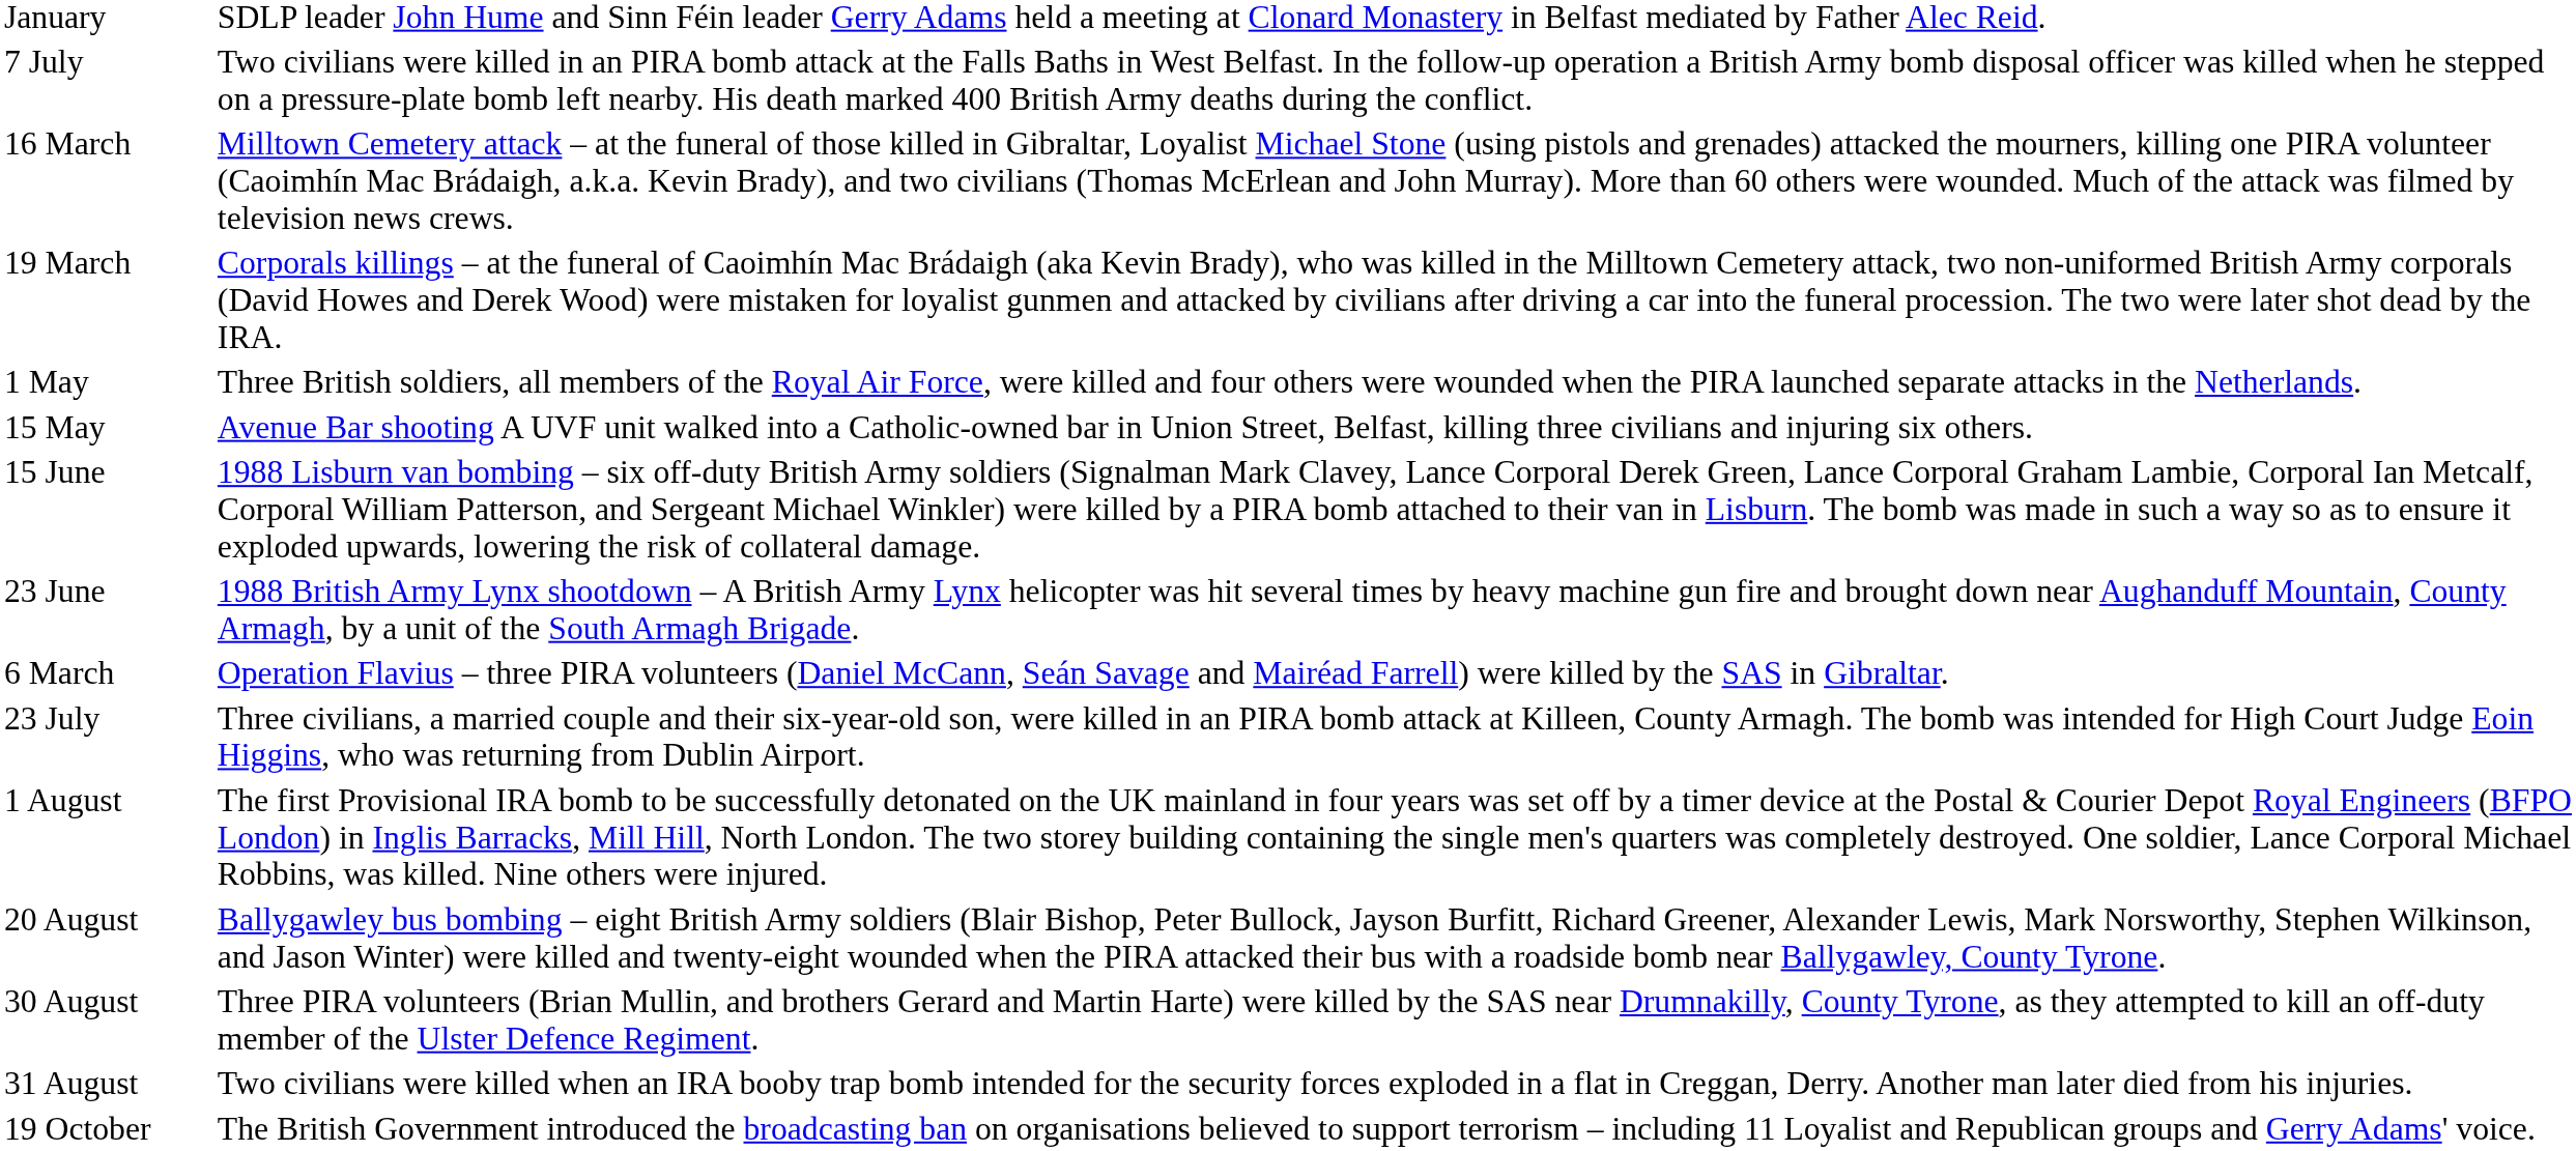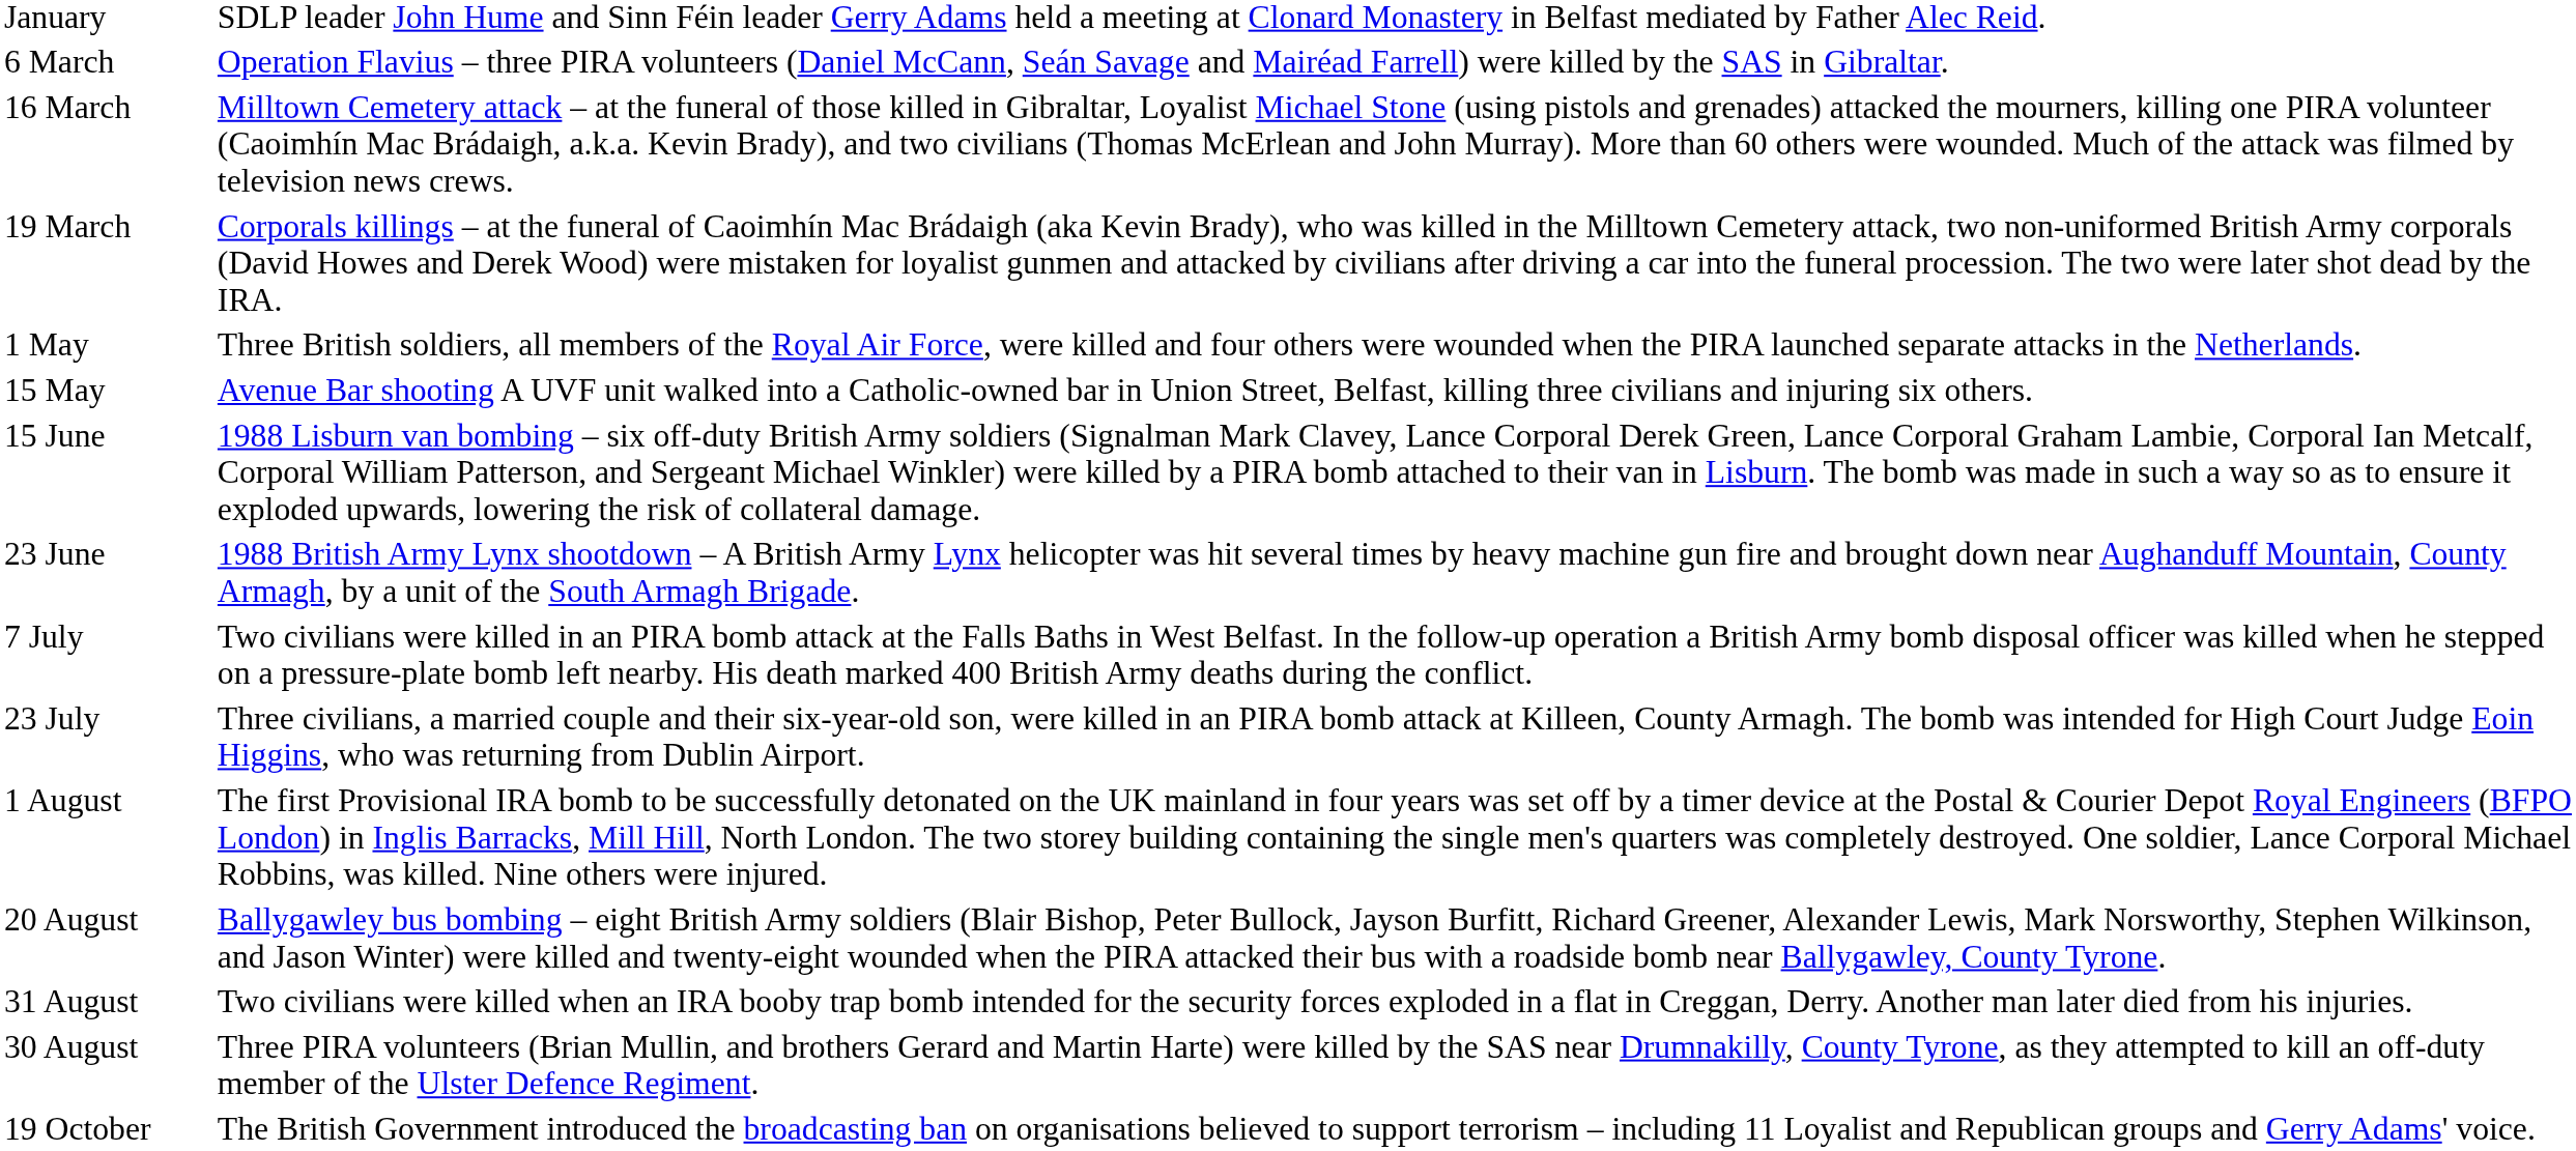rows swapped: 6 March <-> 7 July
rows swapped: 30 August <-> 31 August
